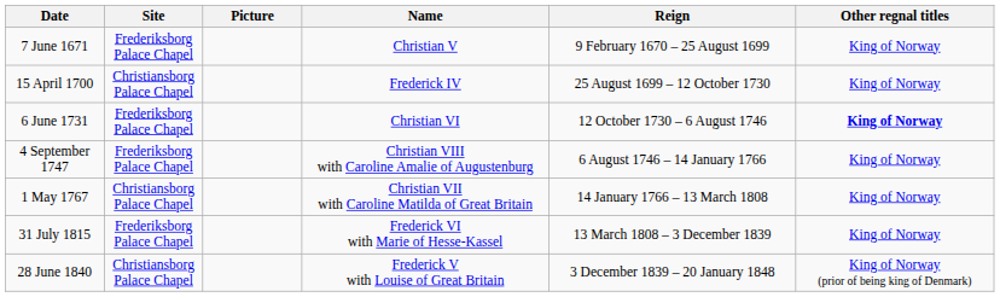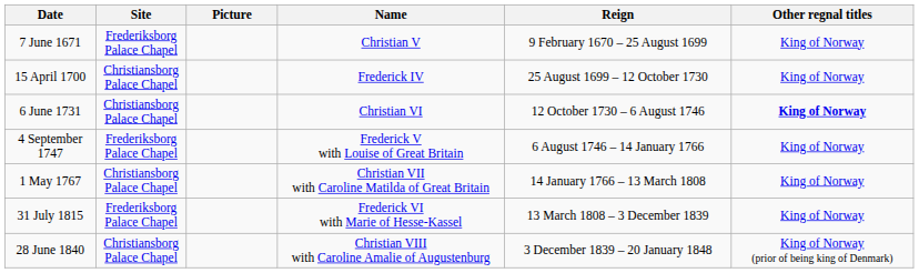6 June 1731 | Site: Frederiksborg Palace Chapel -> Christiansborg Palace Chapel
4 September 1747 | Name: Christian VIII with Caroline Amalie of Augustenburg -> Frederick V with Louise of Great Britain
28 June 1840 | Name: Frederick V with Louise of Great Britain -> Christian VIII with Caroline Amalie of Augustenburg
